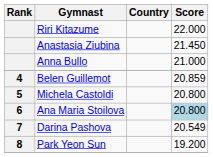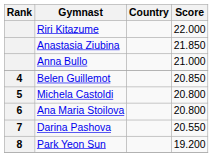Anastasia Ziubina | Score: 21.450 -> 21.850
Belen Guillemot | Score: 20.859 -> 20.850
Ana Maria Stoilova | Score: lightblue background -> no background
Darina Pashova | Score: 20.549 -> 20.550
